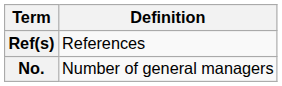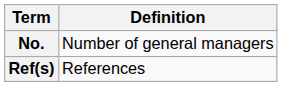rows swapped: No. <-> Ref(s)
